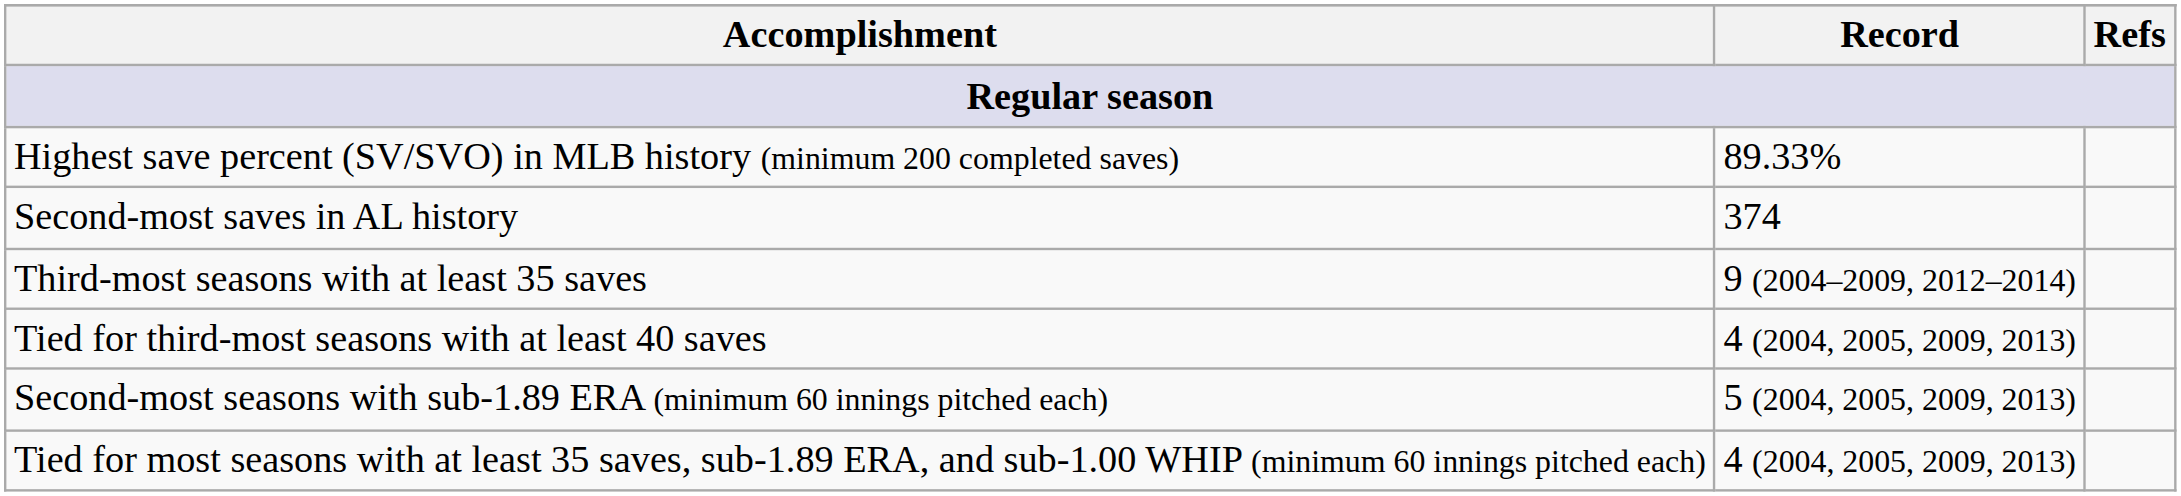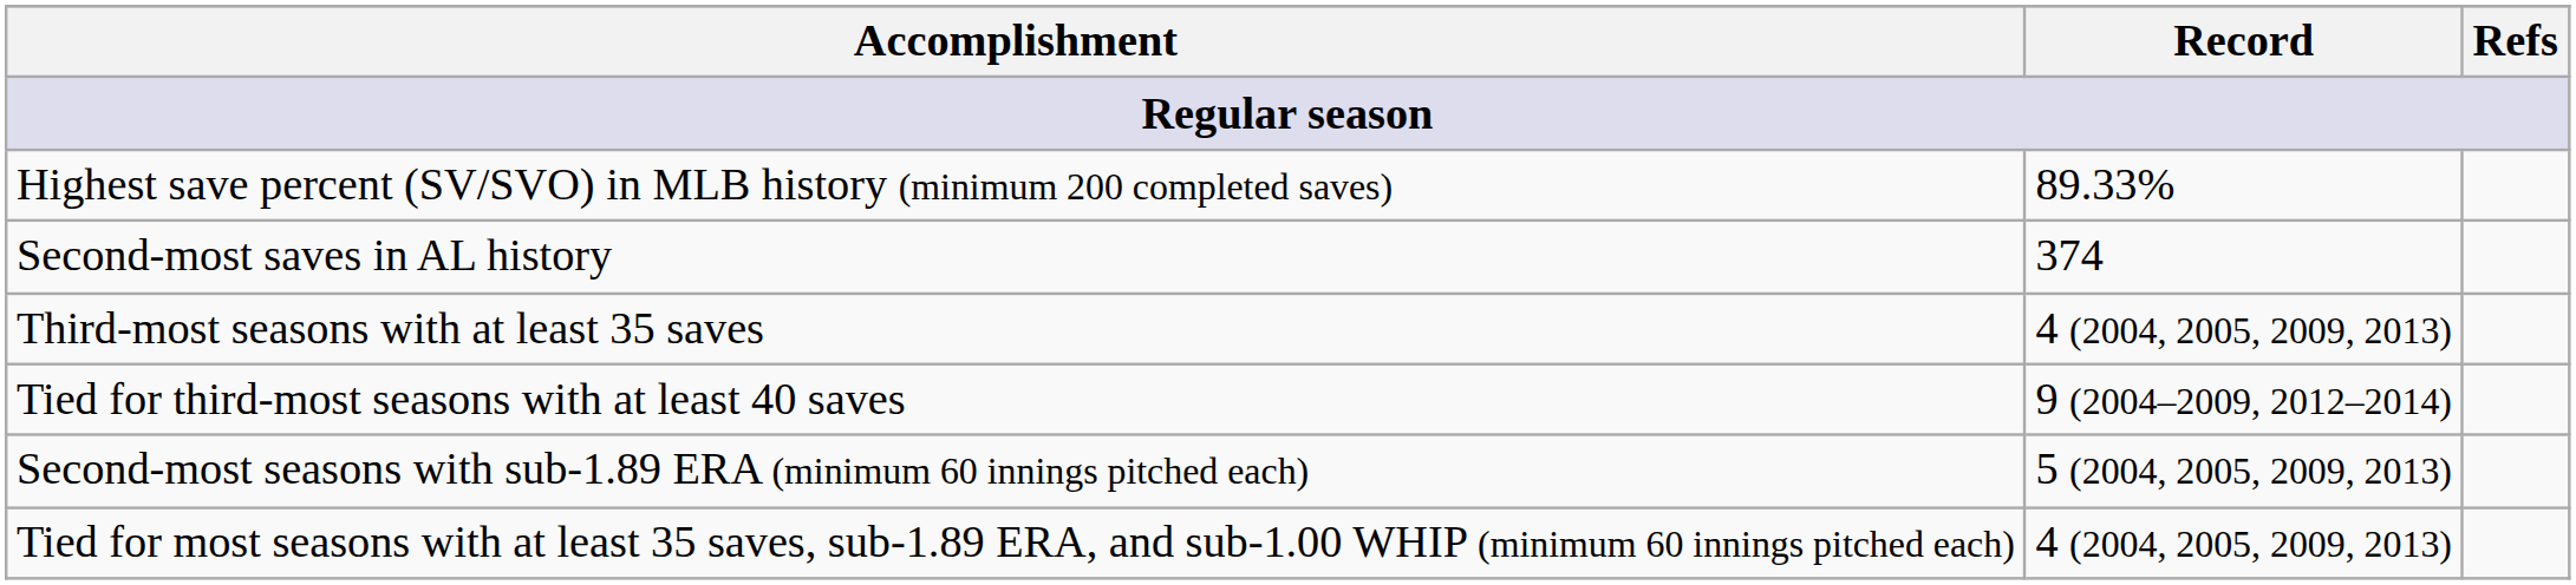Third-most seasons with at least 35 saves | Record: 9 (2004–2009, 2012–2014) -> 4 (2004, 2005, 2009, 2013)
Tied for third-most seasons with at least 40 saves | Record: 4 (2004, 2005, 2009, 2013) -> 9 (2004–2009, 2012–2014)
